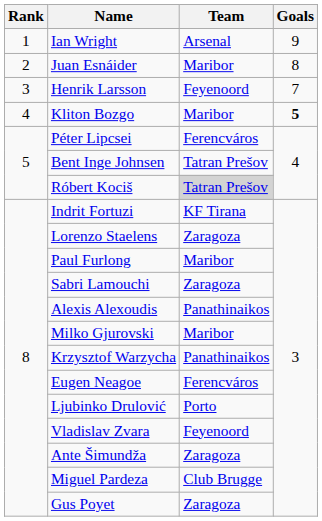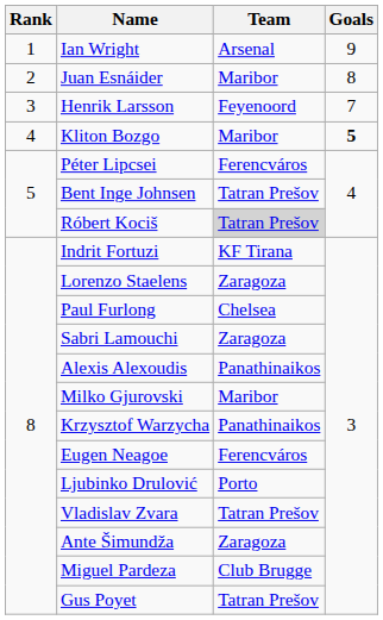Paul Furlong | Team: Maribor -> Chelsea
Vladislav Zvara | Team: Feyenoord -> Tatran Prešov
Gus Poyet | Team: Zaragoza -> Tatran Prešov
